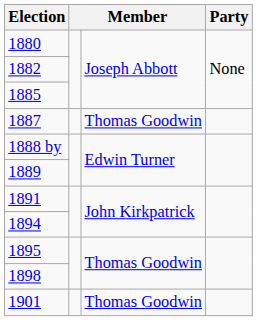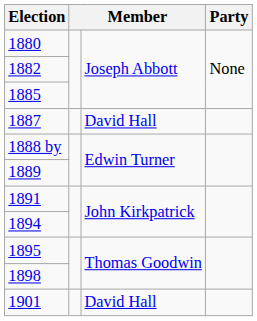1887 | column 3: Thomas Goodwin -> David Hall
1901 | column 3: Thomas Goodwin -> David Hall
